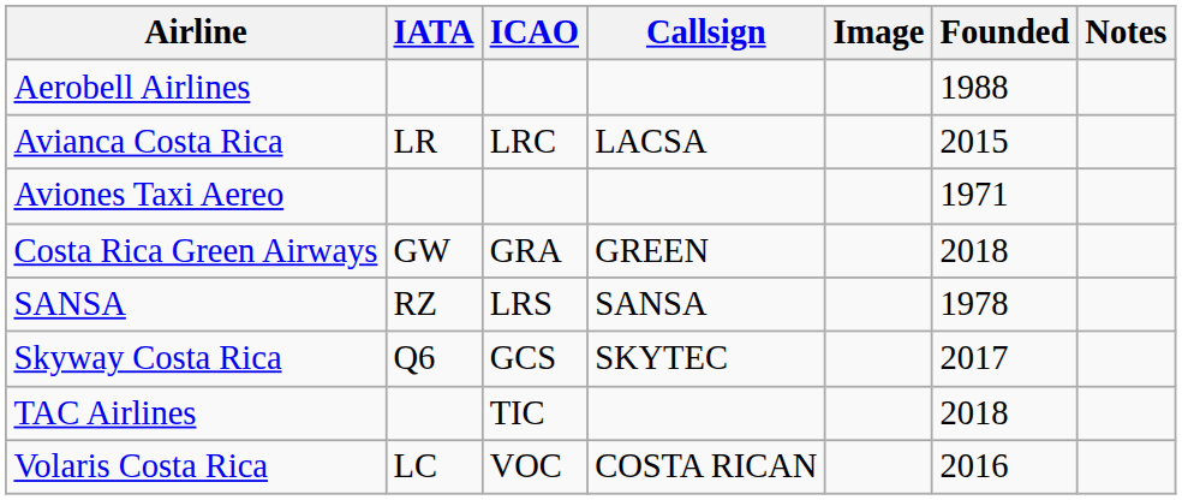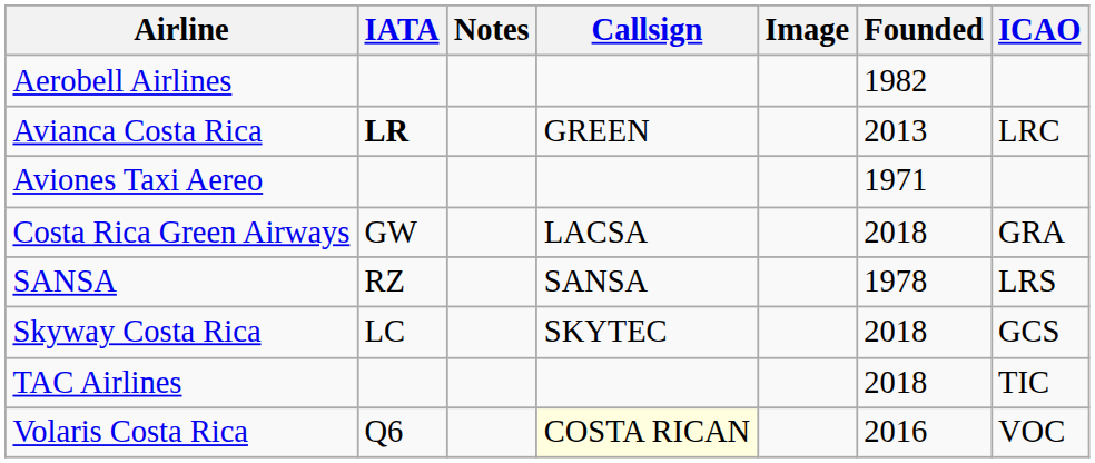columns swapped: ICAO <-> Notes
Aerobell Airlines | Founded: 1988 -> 1982
Avianca Costa Rica | IATA: normal -> bold
Avianca Costa Rica | Callsign: LACSA -> GREEN
Avianca Costa Rica | Founded: 2015 -> 2013
Costa Rica Green Airways | Callsign: GREEN -> LACSA
Skyway Costa Rica | IATA: Q6 -> LC
Skyway Costa Rica | Founded: 2017 -> 2018
Volaris Costa Rica | IATA: LC -> Q6
Volaris Costa Rica | Callsign: no background -> lightyellow background
